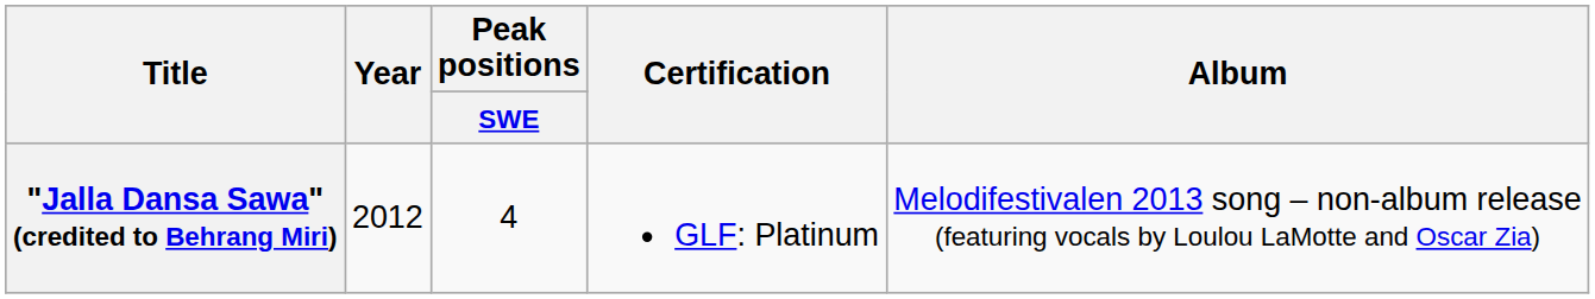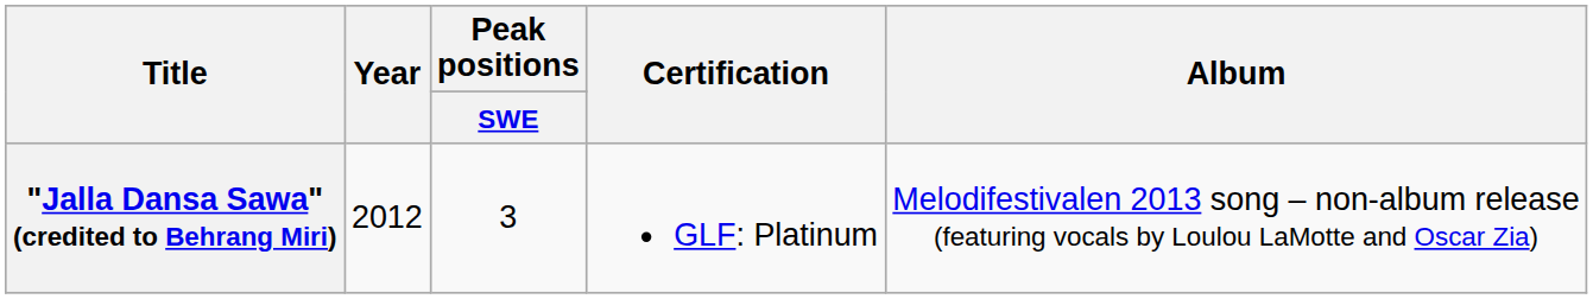"Jalla Dansa Sawa" (credited to Behrang Miri) | Peak positions / SWE: 4 -> 3
